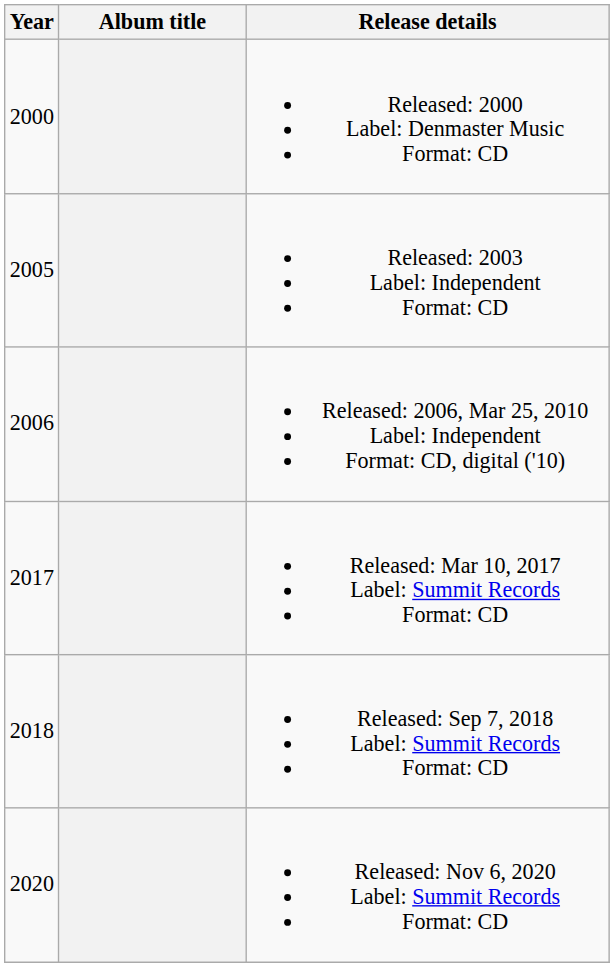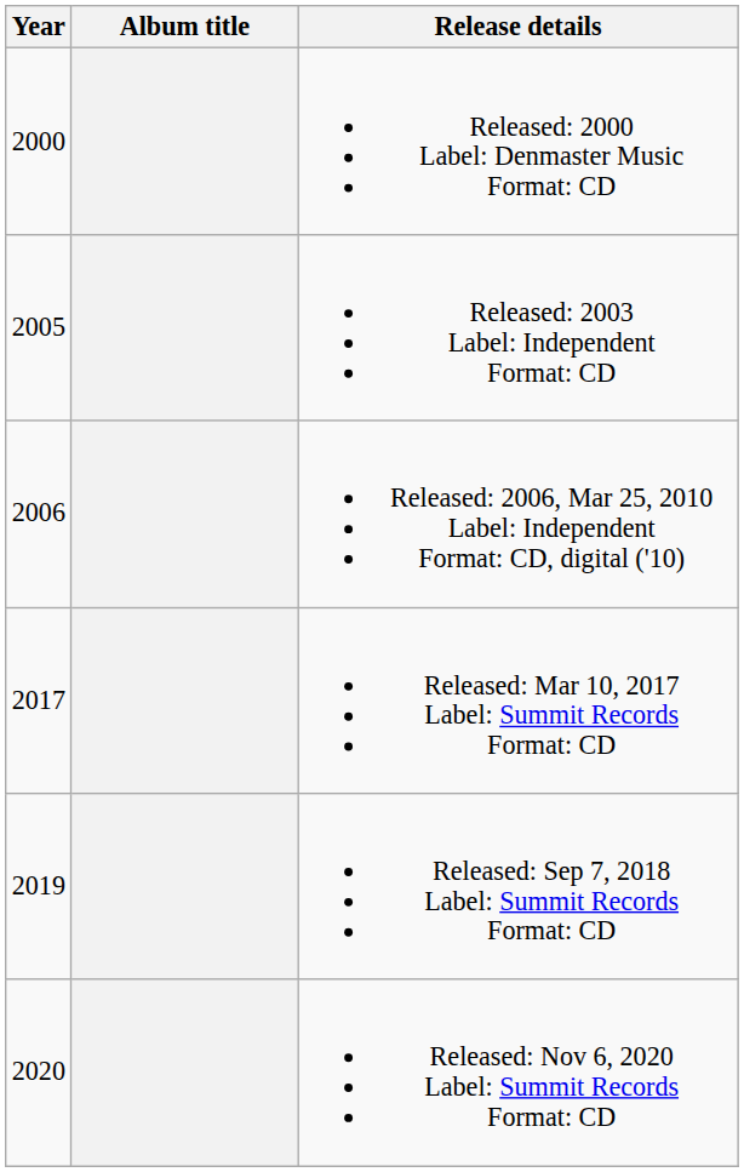Released: Sep 7, 2018 Label: Summit Records Format: CD | Year: 2018 -> 2019
